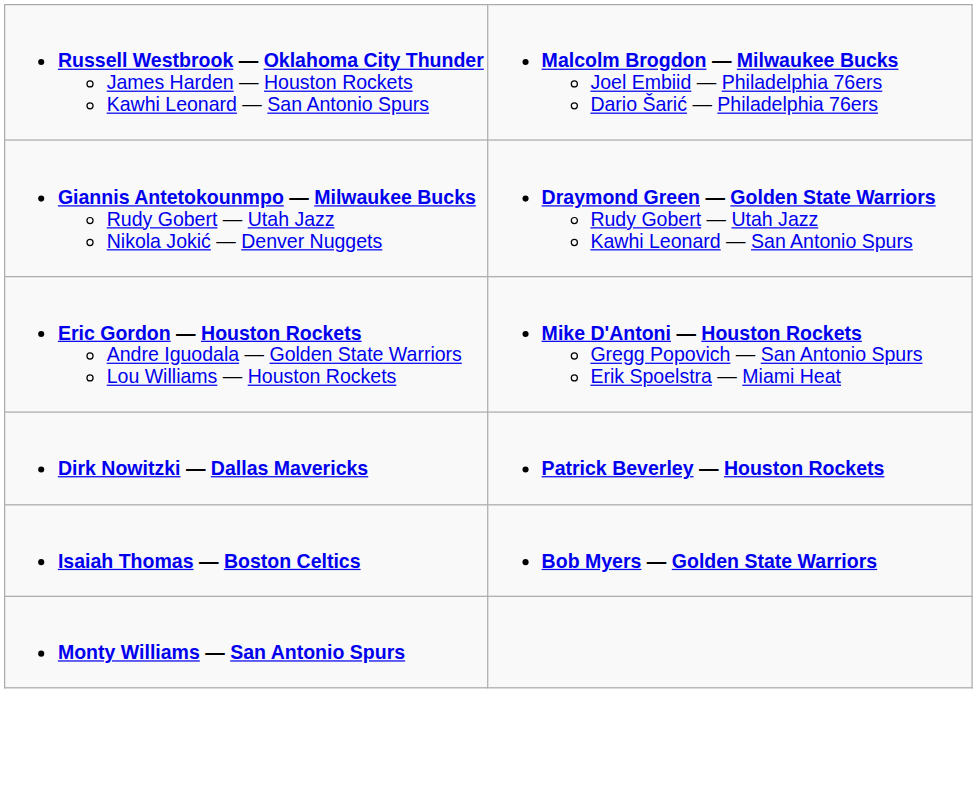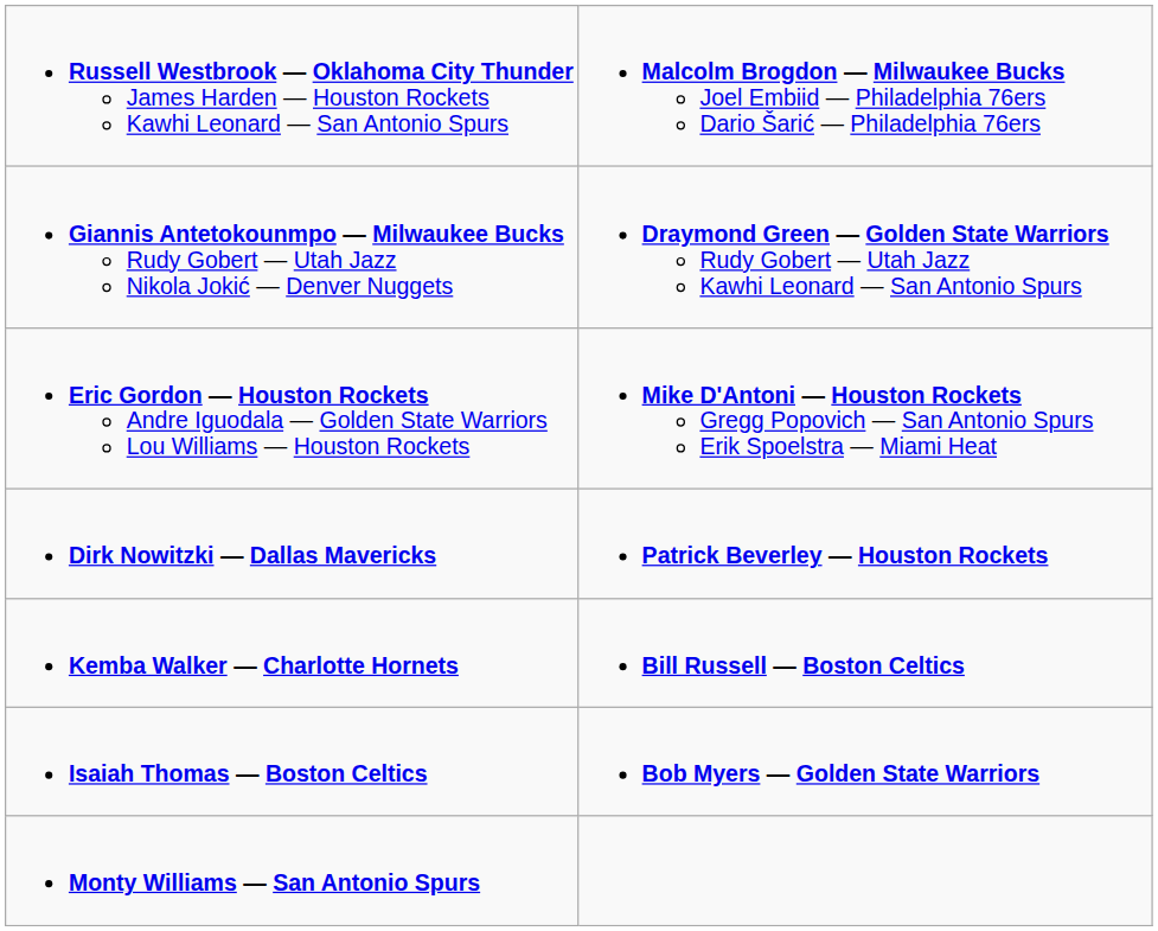+ row: Kemba Walker — Charlotte Hornets | Bill Russell — Boston Celtics
